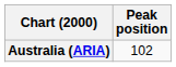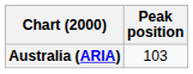Australia (ARIA) | Peak position: 102 -> 103
